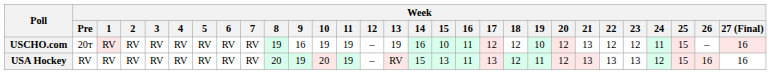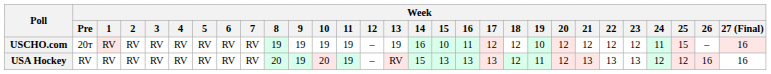USCHO.com | Week / 9: 16 -> 19
USCHO.com | Week / 21: 13 -> 12
USA Hockey | Week / 16: 11 -> 13
USA Hockey | Week / 25: 15 -> 12
